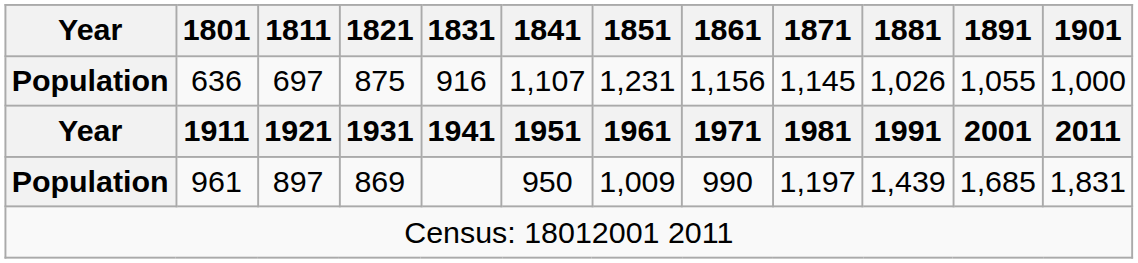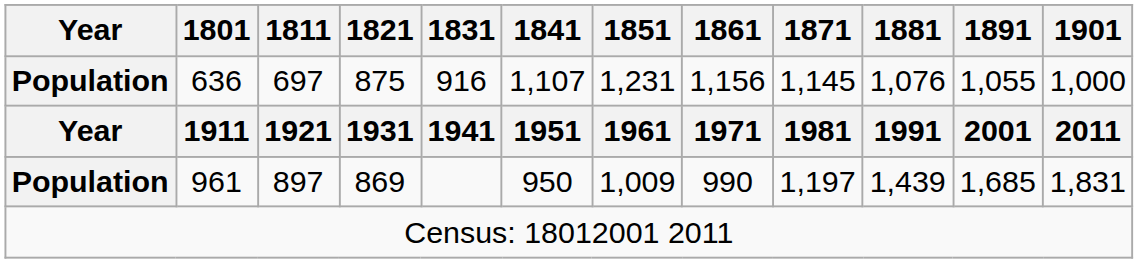636 | 1881: 1,026 -> 1,076
